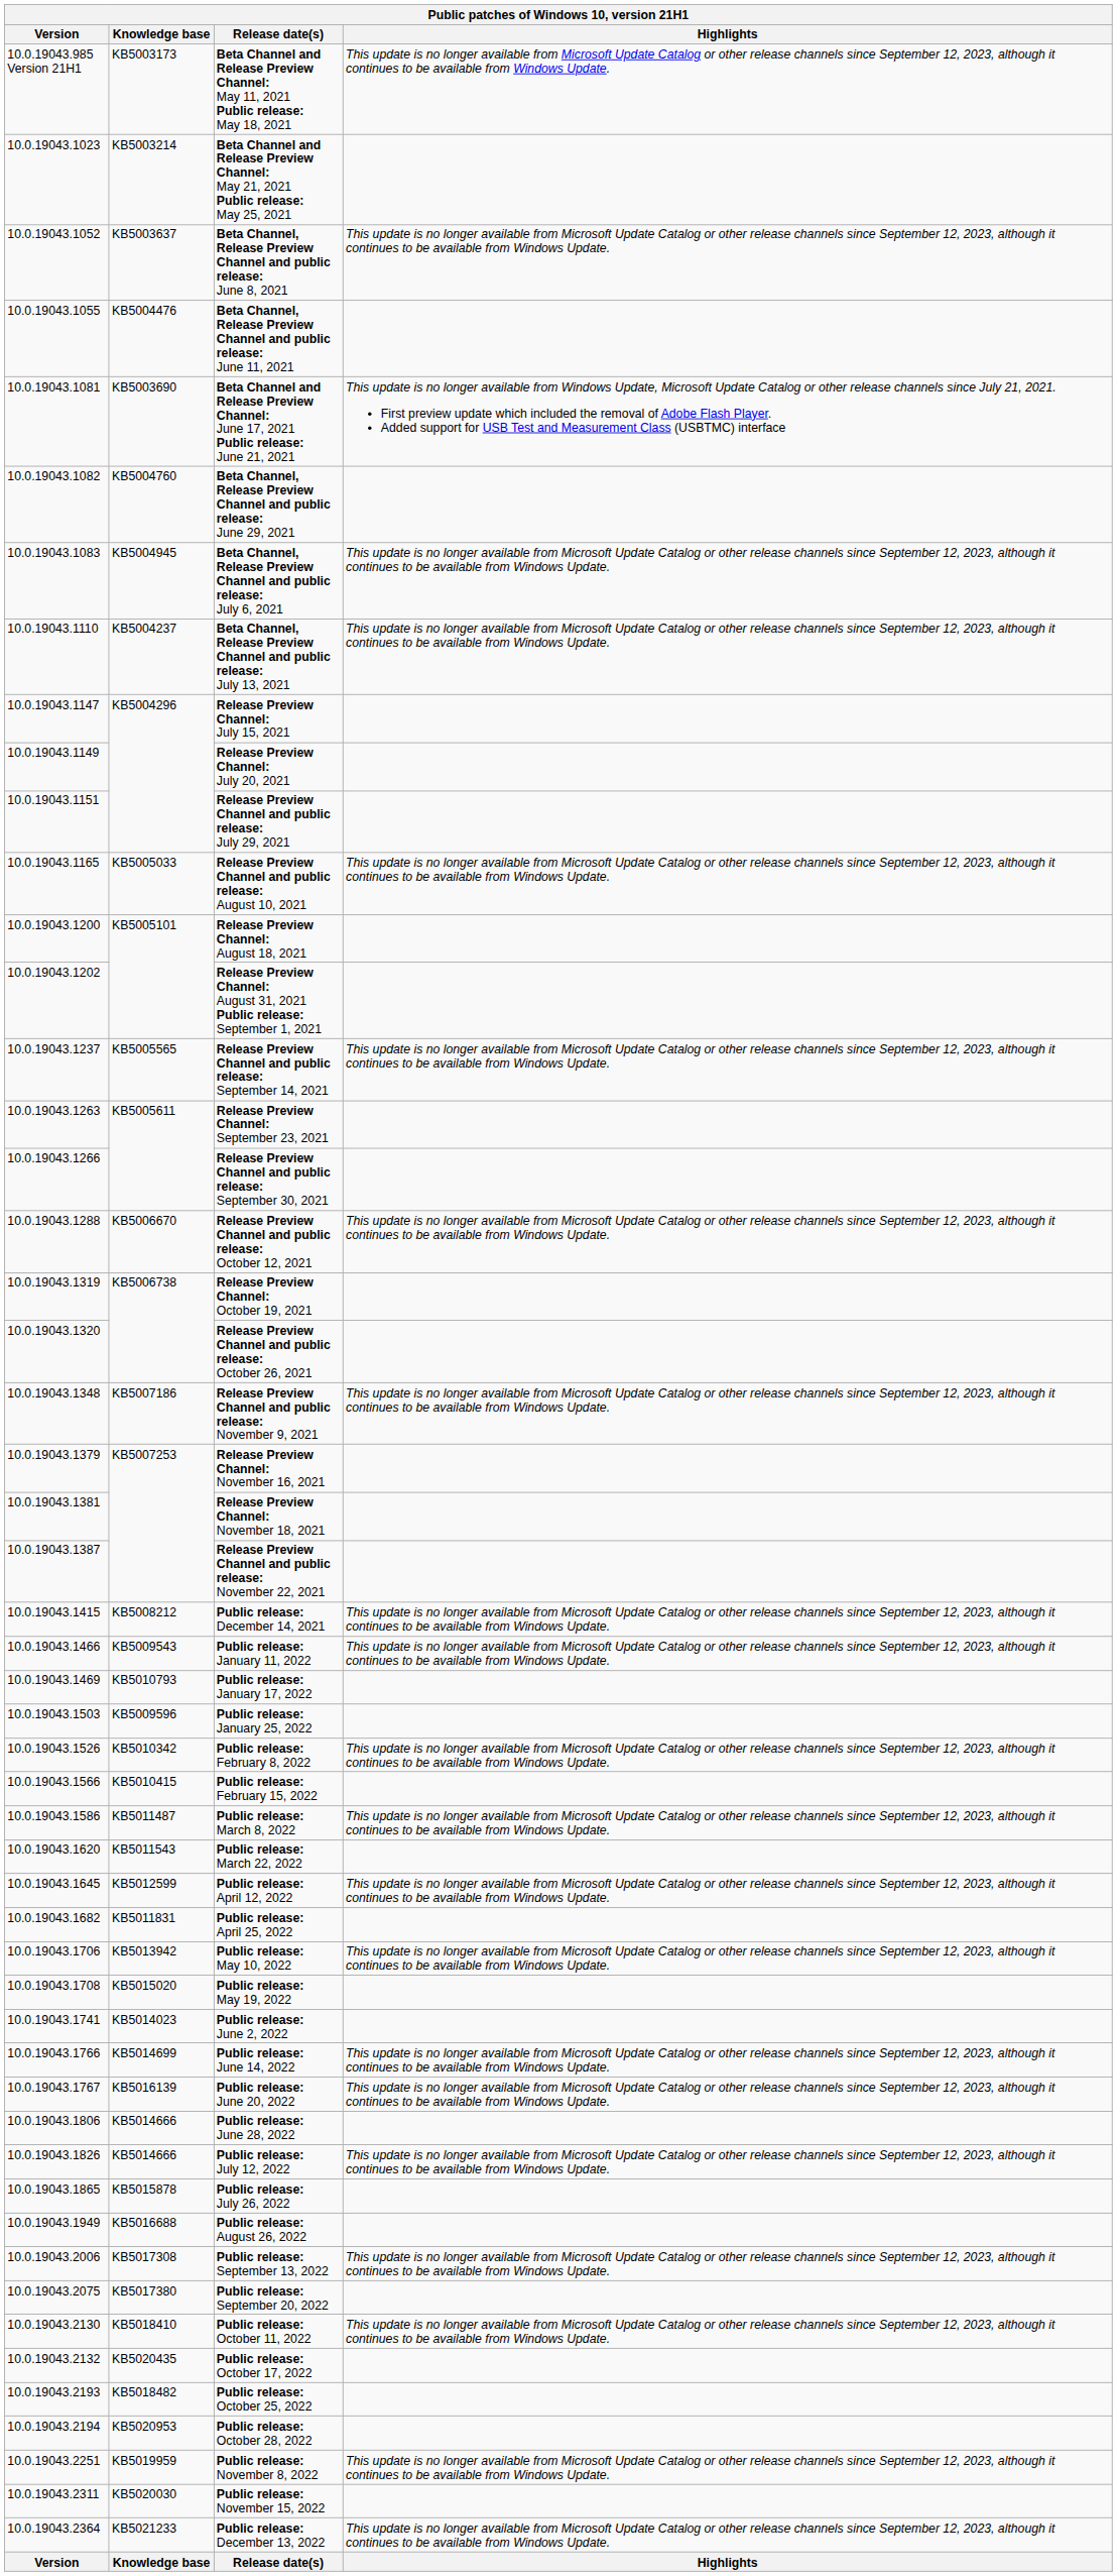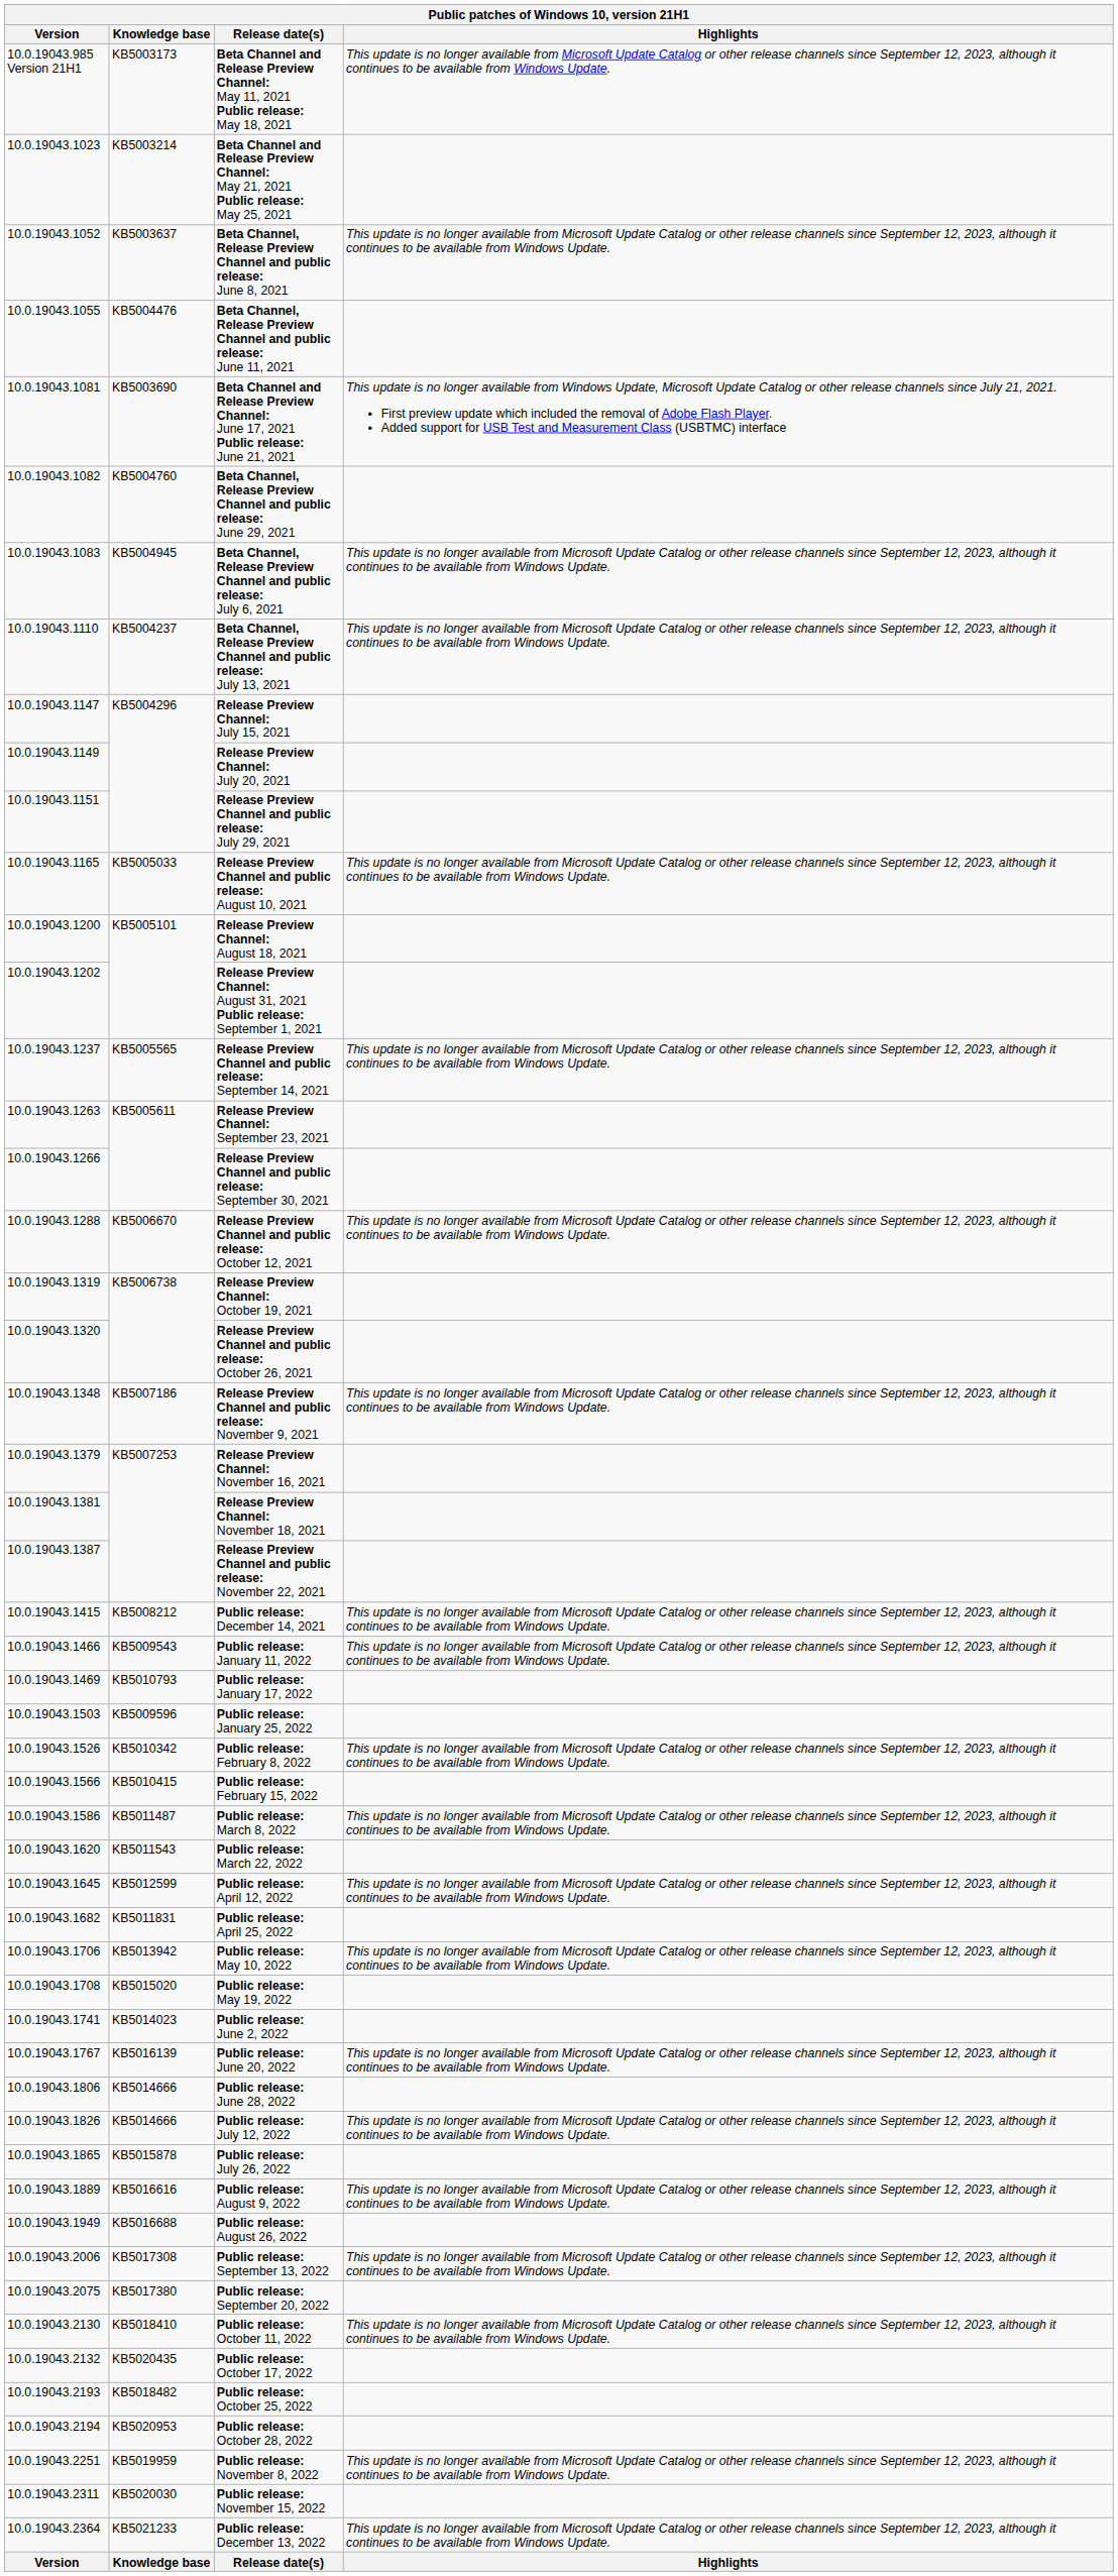- row: 10.0.19043.1766 | KB5014699 | Public release: June 14, 2022 | This update is no longer available from Microsoft Update Catalog or other release channels since September 12, 2023, although it continues to be available from Windows Update.
+ row: 10.0.19043.1889 | KB5016616 | Public release: August 9, 2022 | This update is no longer available from Microsoft Update Catalog or other release channels since September 12, 2023, although it continues to be available from Windows Update.
